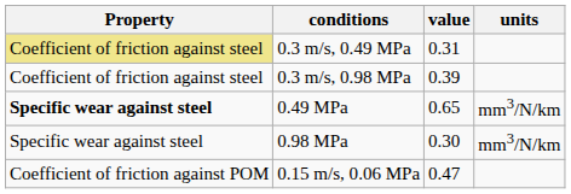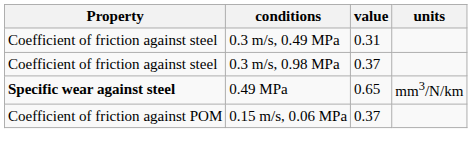0.3 m/s, 0.49 MPa | Property: khaki background -> no background
0.3 m/s, 0.98 MPa | value: 0.39 -> 0.37
- row: Specific wear against steel | 0.98 MPa | 0.30 | mm3/N/km
0.15 m/s, 0.06 MPa | value: 0.47 -> 0.37
